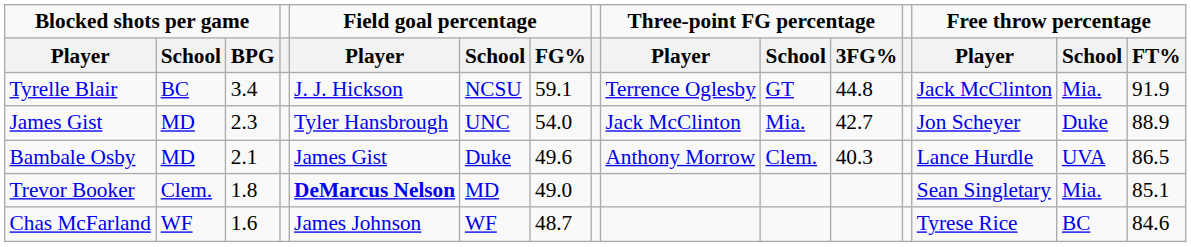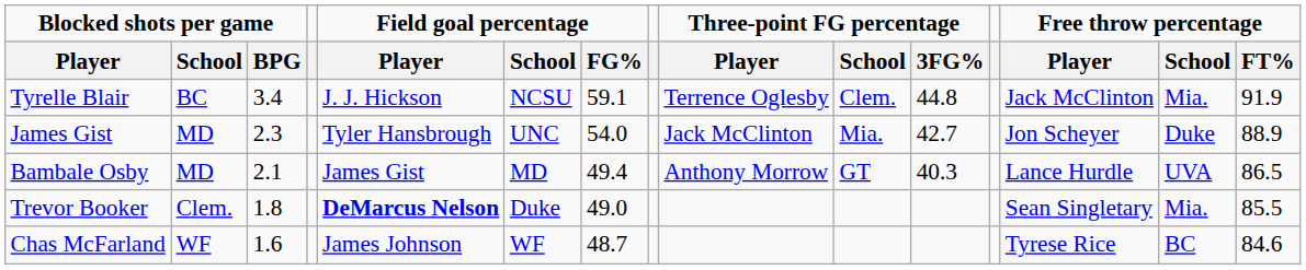Tyrelle Blair | Three-point FG percentage / School: GT -> Clem.
Bambale Osby | Field goal percentage / School: Duke -> MD
Bambale Osby | Field goal percentage / FG%: 49.6 -> 49.4
Bambale Osby | Three-point FG percentage / School: Clem. -> GT
Trevor Booker | Field goal percentage / School: MD -> Duke
Trevor Booker | Free throw percentage / FT%: 85.1 -> 85.5
